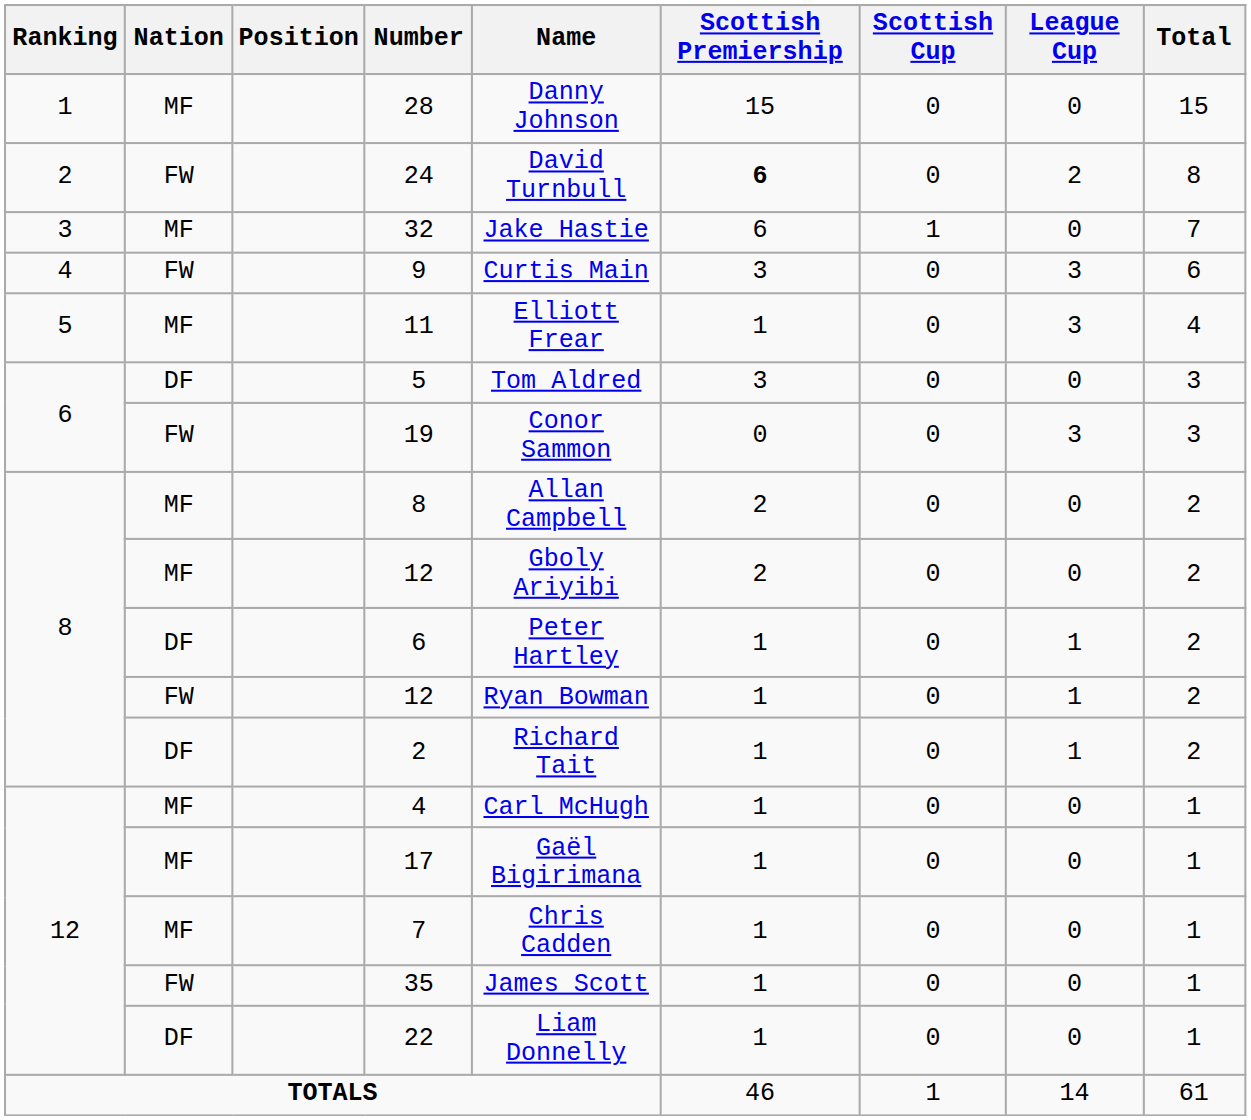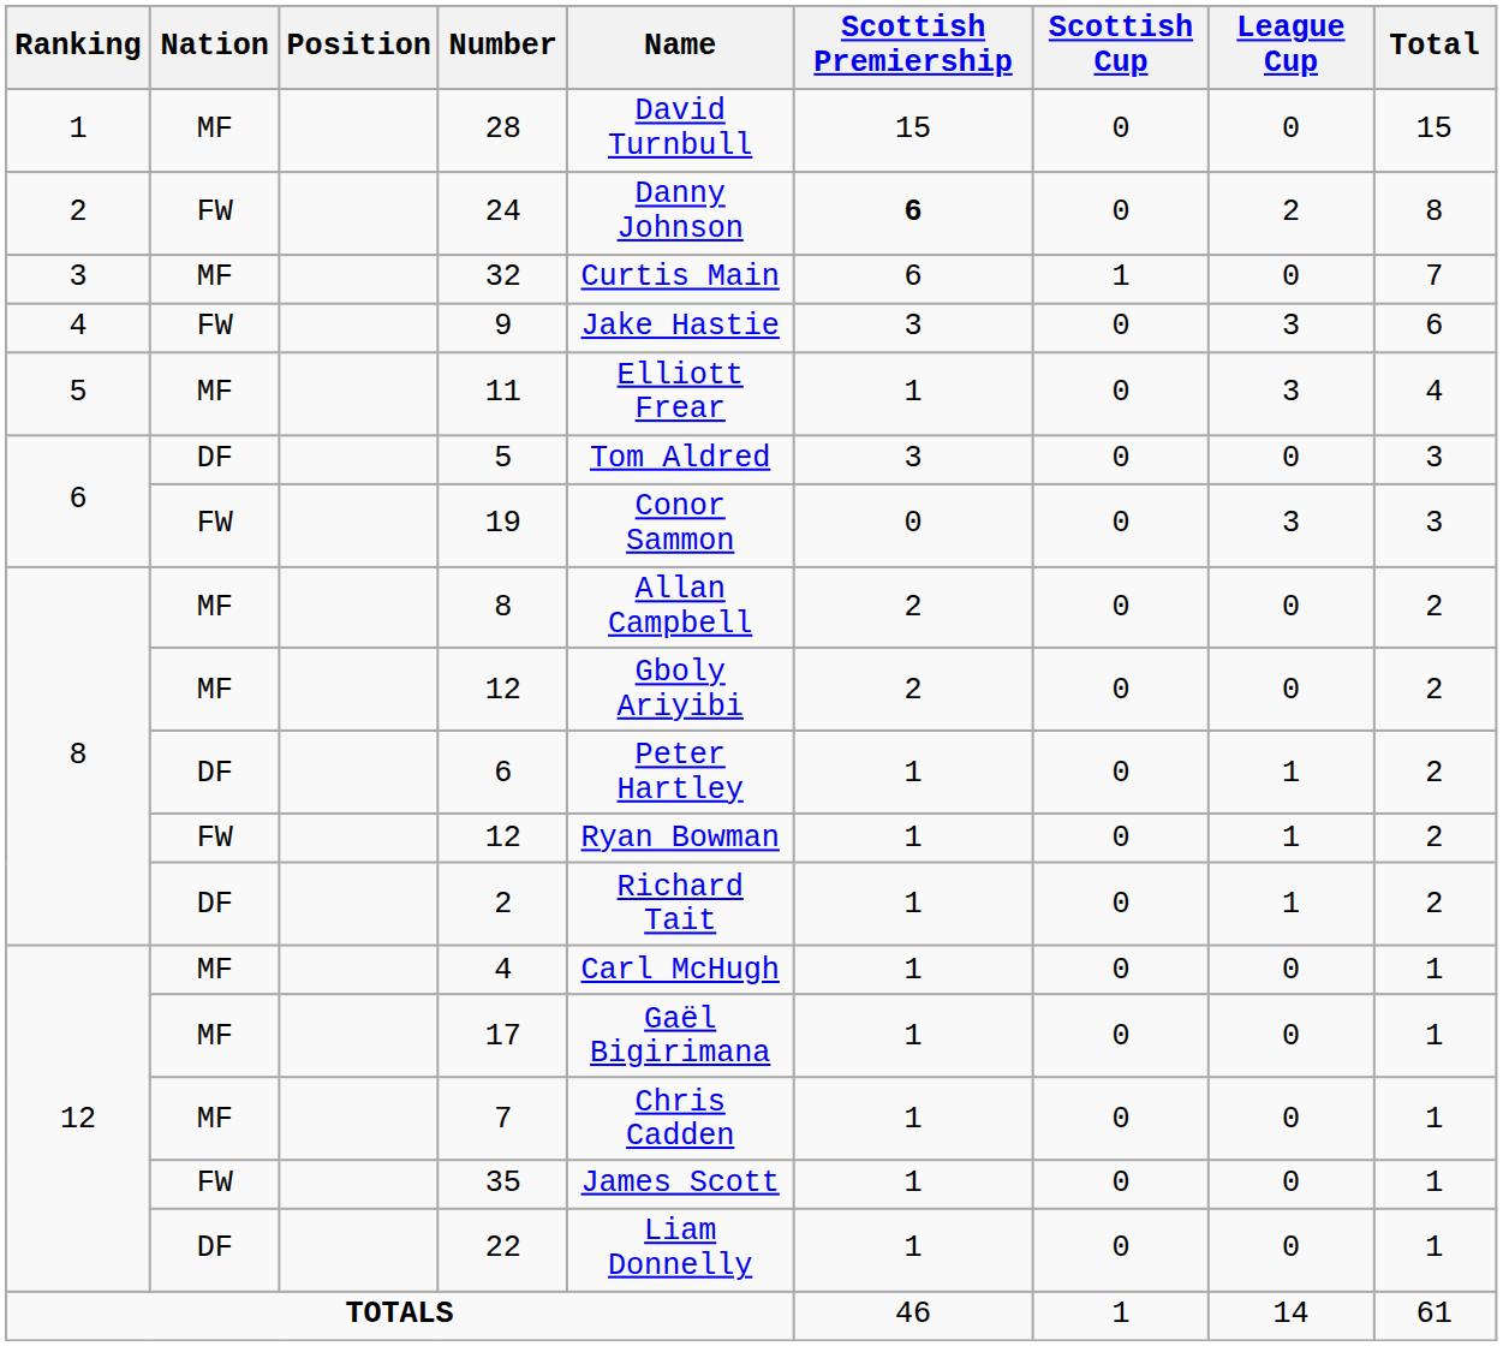28 | Name: Danny Johnson -> David Turnbull
24 | Name: David Turnbull -> Danny Johnson
32 | Name: Jake Hastie -> Curtis Main
9 | Name: Curtis Main -> Jake Hastie
